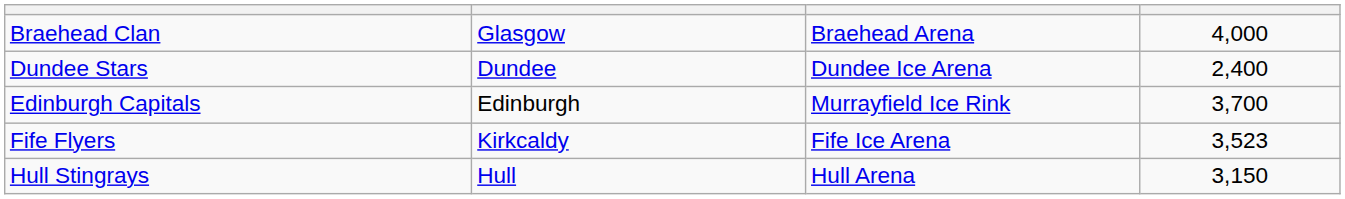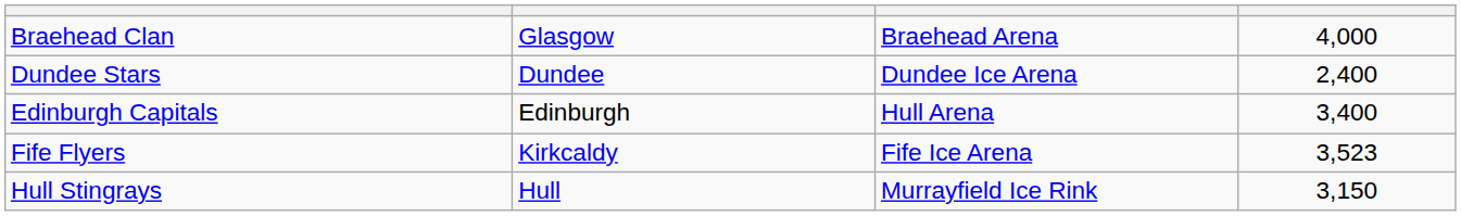Edinburgh Capitals | column 3: Murrayfield Ice Rink -> Hull Arena
Edinburgh Capitals | column 4: 3,700 -> 3,400
Hull Stingrays | column 3: Hull Arena -> Murrayfield Ice Rink
